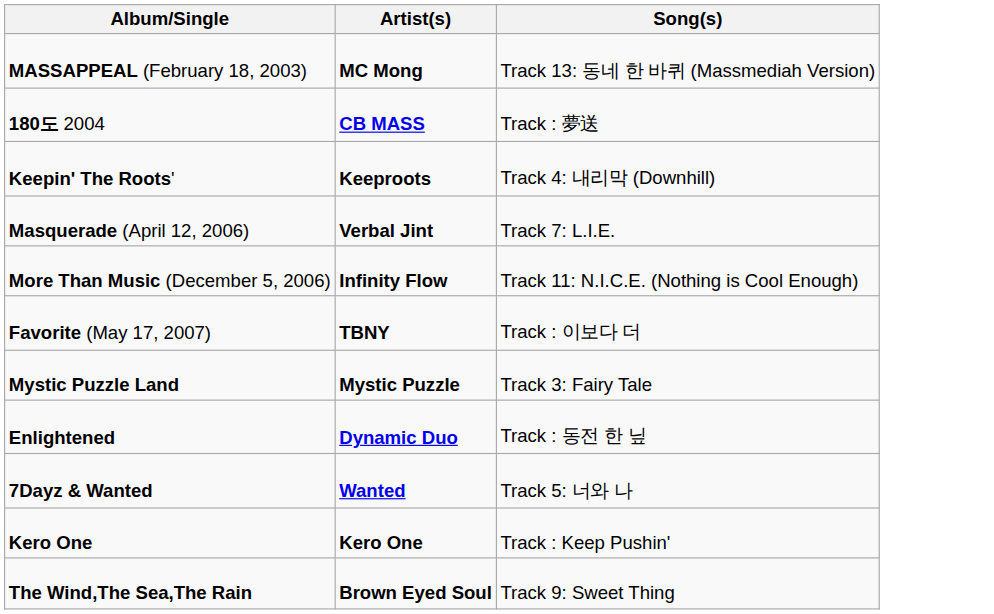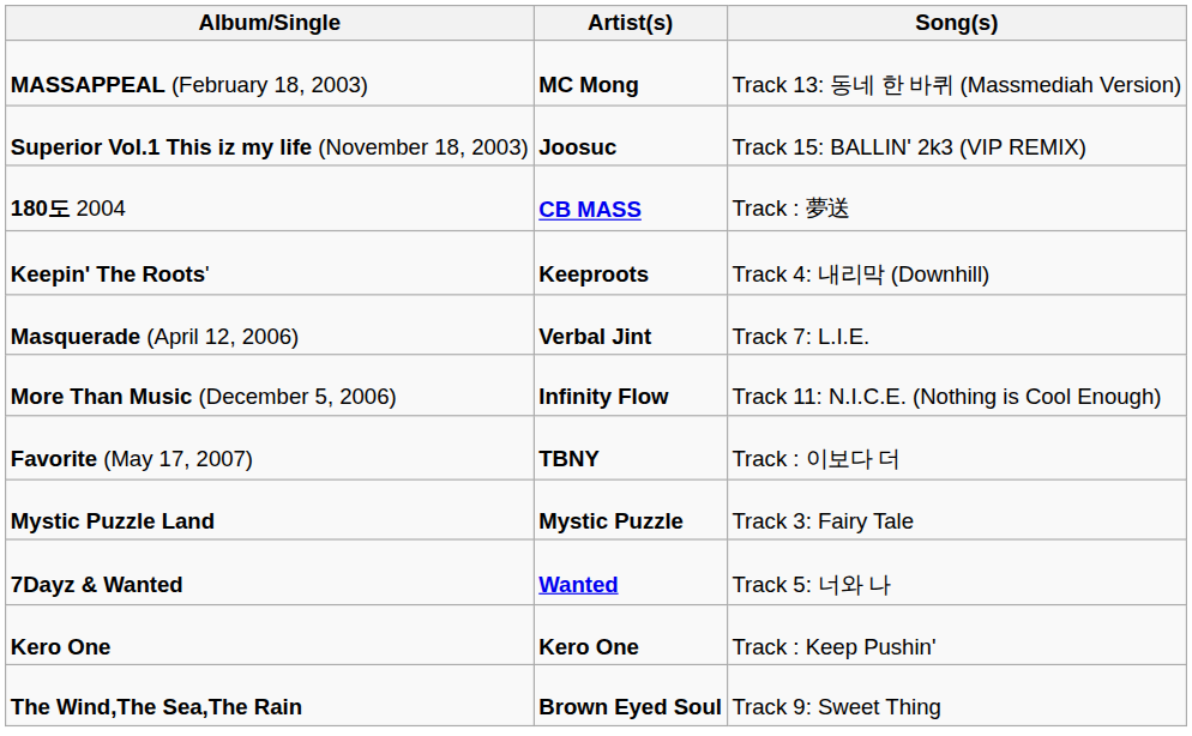+ row: Superior Vol.1 This iz my life (November 18, 2003) | Joosuc | Track 15: BALLIN' 2k3 (VIP REMIX)
- row: Enlightened | Dynamic Duo | Track : 동전 한 닢
